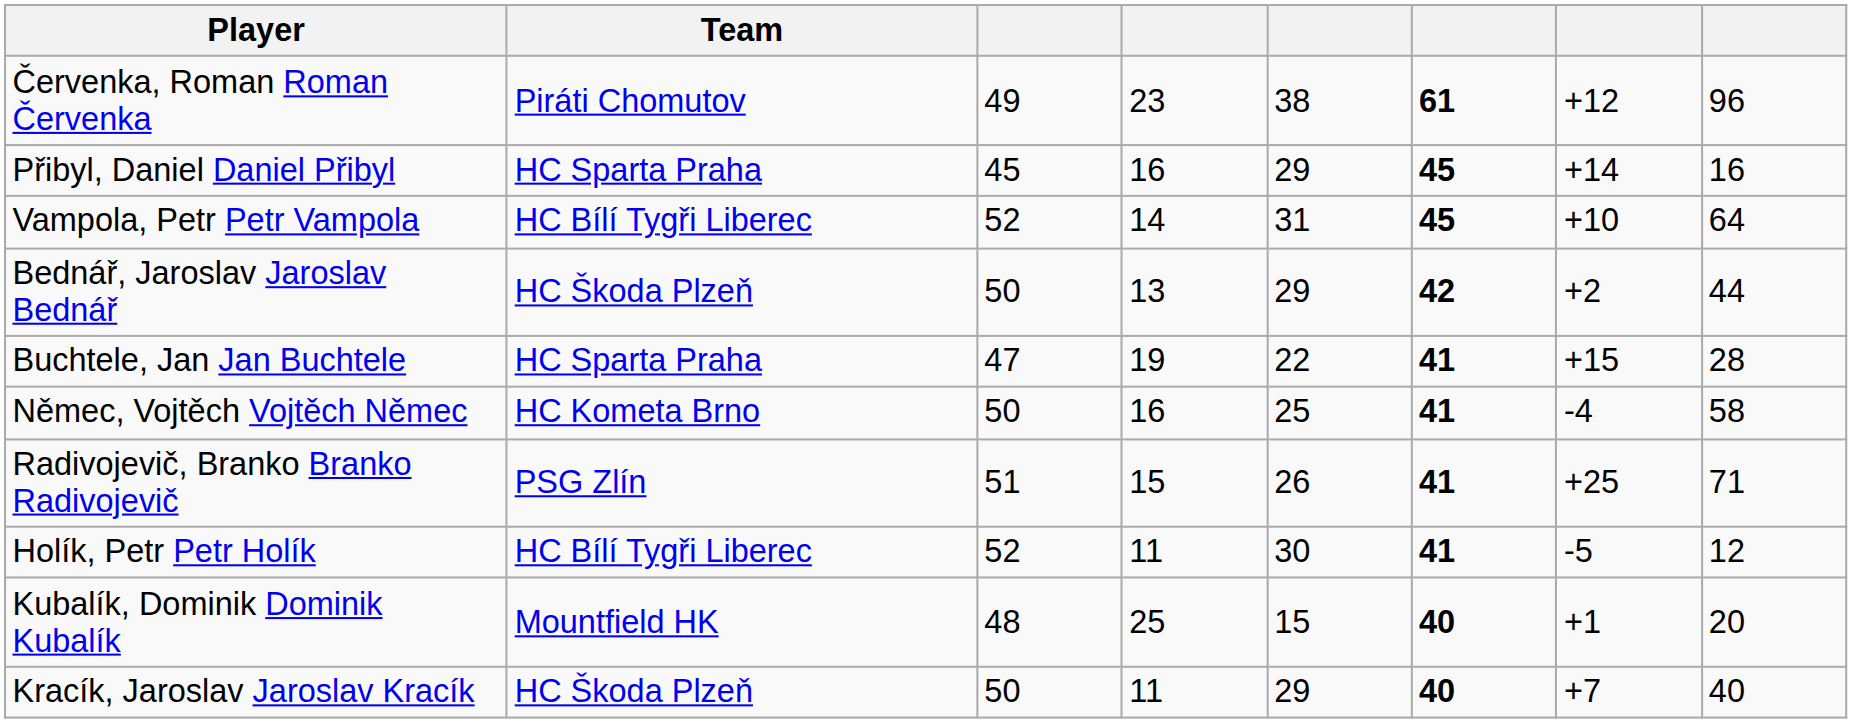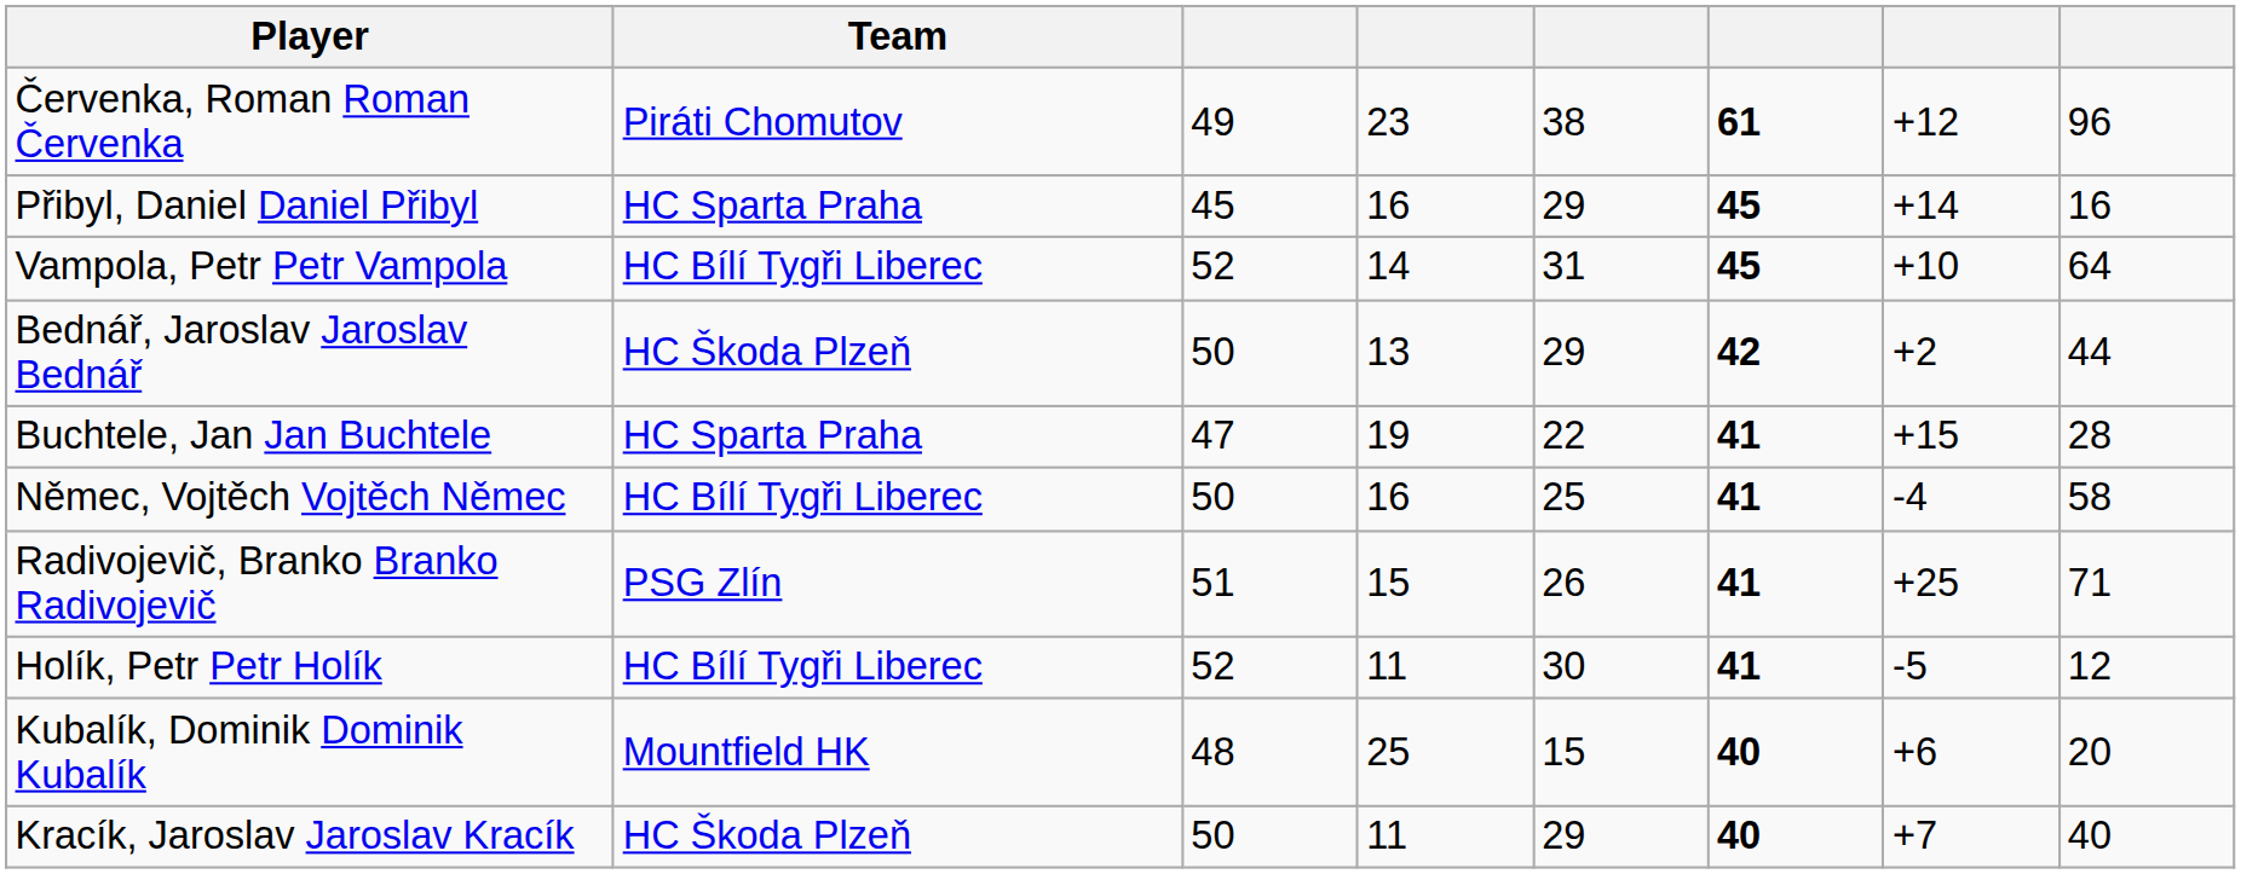Němec, Vojtěch Vojtěch Němec | Team: HC Kometa Brno -> HC Bílí Tygři Liberec
Kubalík, Dominik Dominik Kubalík | column 7: +1 -> +6
